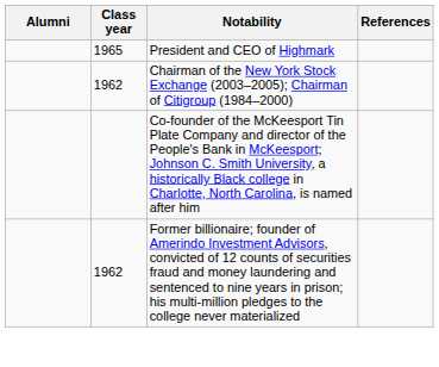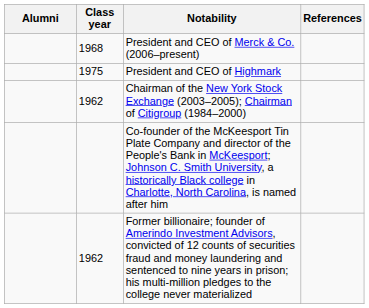+ row: 1968 | President and CEO of Merck & Co. (2006–present)
President and CEO of Highmark | Class year: 1965 -> 1975
